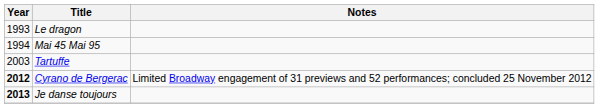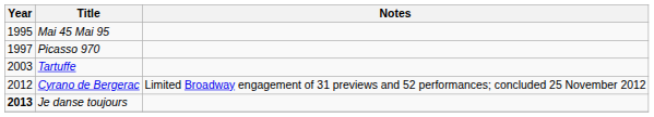- row: 1993 | Le dragon
Mai 45 Mai 95 | Year: 1994 -> 1995
+ row: 1997 | Picasso 970
Cyrano de Bergerac | Year: bold -> normal
